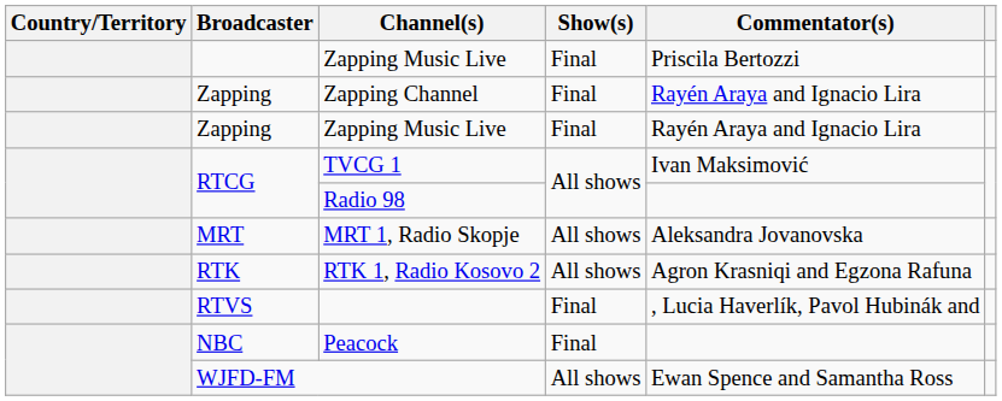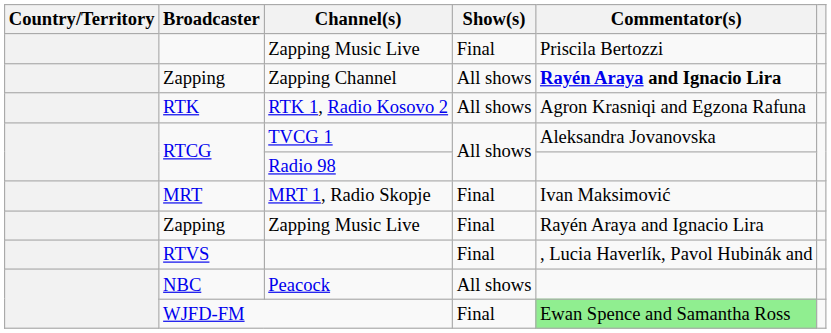Zapping Channel | Show(s): Final -> All shows
Zapping Channel | Commentator(s): normal -> bold
rows swapped: RTK 1, Radio Kosovo 2 <-> Zapping / Zapping Music Live
TVCG 1 | Commentator(s): Ivan Maksimović -> Aleksandra Jovanovska
MRT 1, Radio Skopje | Show(s): All shows -> Final
MRT 1, Radio Skopje | Commentator(s): Aleksandra Jovanovska -> Ivan Maksimović
Peacock | Show(s): Final -> All shows
WJFD-FM | Show(s): All shows -> Final
WJFD-FM | Commentator(s): no background -> lightgreen background
